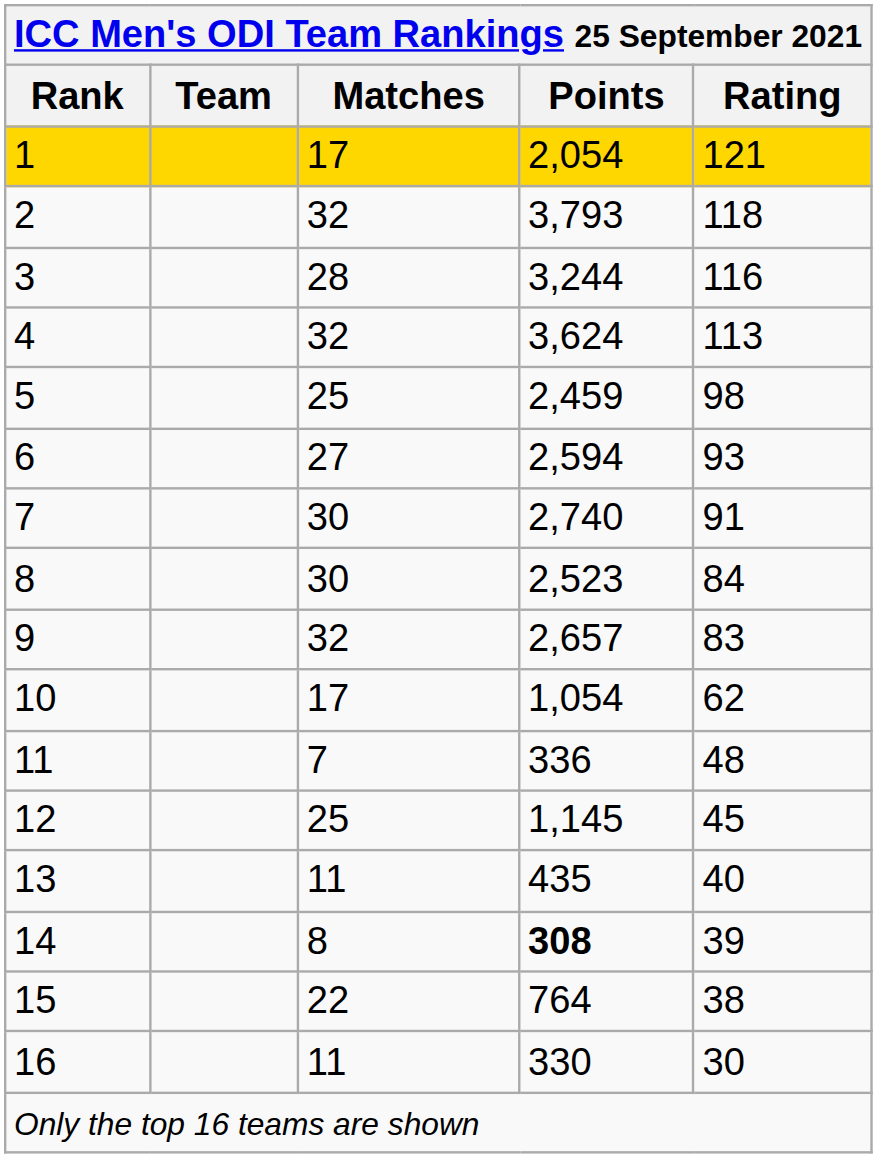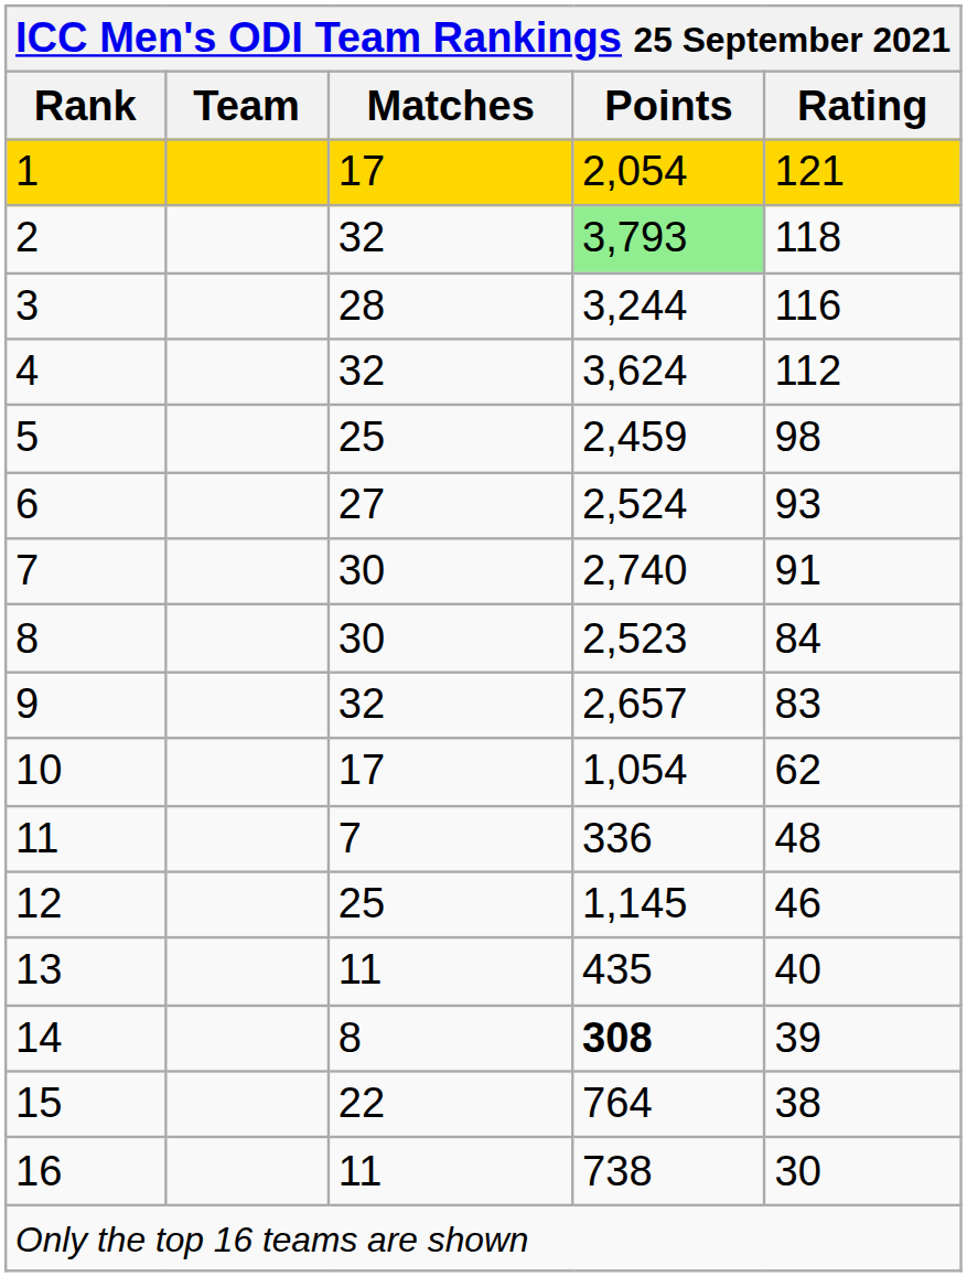2 | Points: no background -> lightgreen background
4 | Rating: 113 -> 112
6 | Points: 2,594 -> 2,524
12 | Rating: 45 -> 46
16 | Points: 330 -> 738
